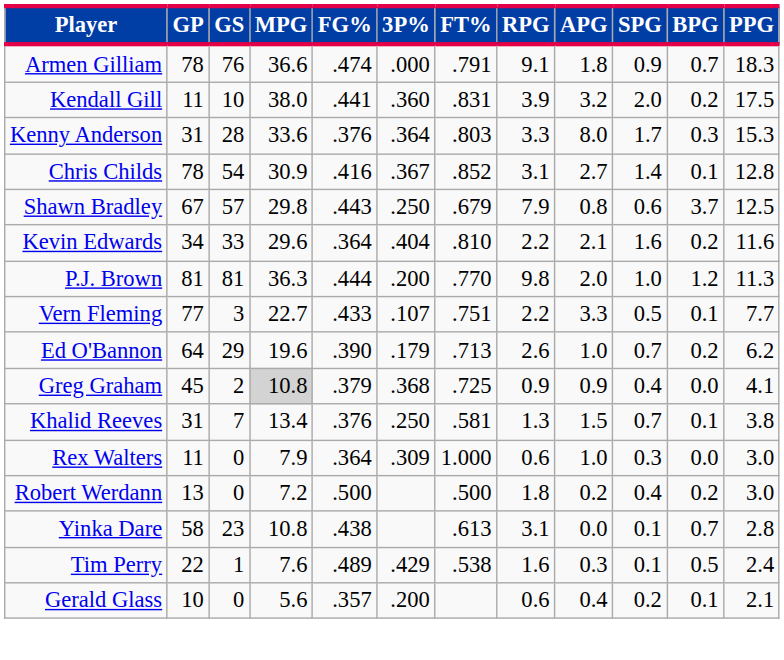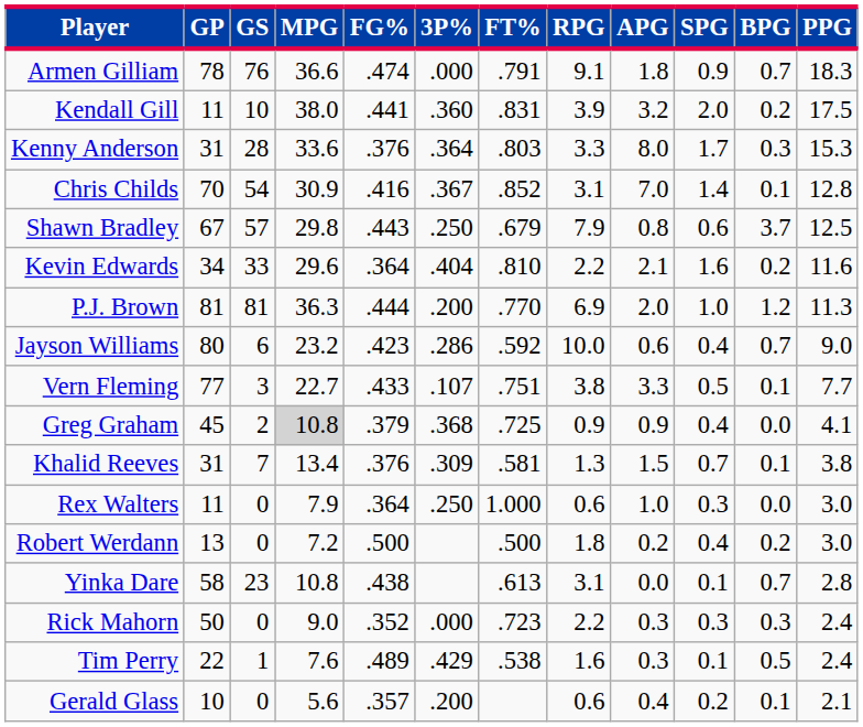Chris Childs | GP: 78 -> 70
Chris Childs | APG: 2.7 -> 7.0
P.J. Brown | RPG: 9.8 -> 6.9
+ row: Jayson Williams | 80 | 6 | 23.2 | .423 | .286 | .592 | 10.0 | 0.6 | 0.4 | 0.7 | 9.0
Vern Fleming | RPG: 2.2 -> 3.8
- row: Ed O'Bannon | 64 | 29 | 19.6 | .390 | .179 | .713 | 2.6 | 1.0 | 0.7 | 0.2 | 6.2
Khalid Reeves | 3P%: .250 -> .309
Rex Walters | 3P%: .309 -> .250
+ row: Rick Mahorn | 50 | 0 | 9.0 | .352 | .000 | .723 | 2.2 | 0.3 | 0.3 | 0.3 | 2.4
